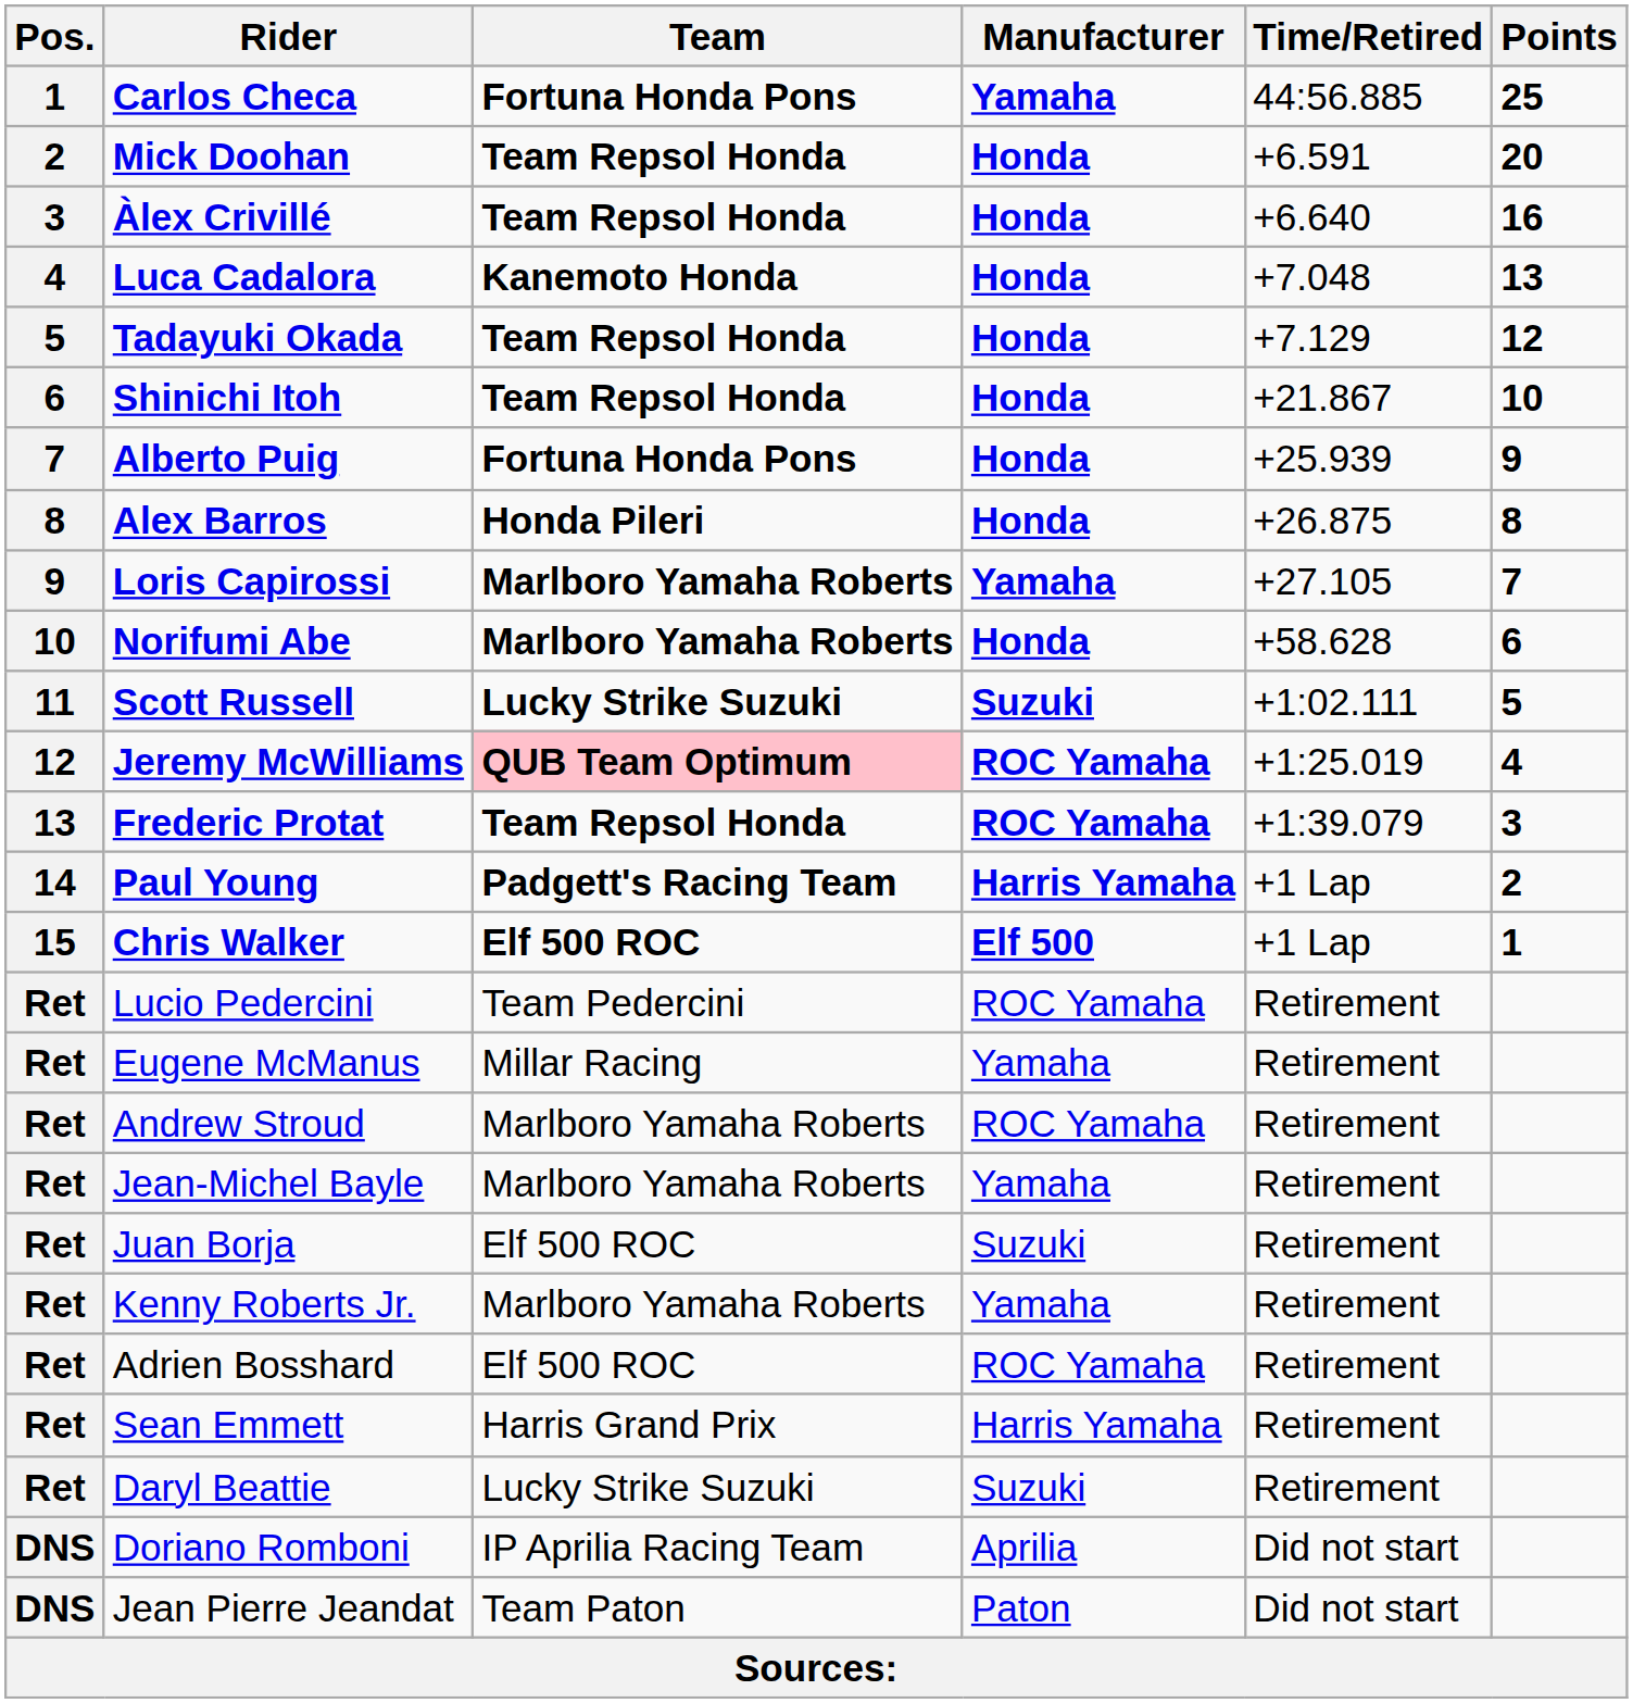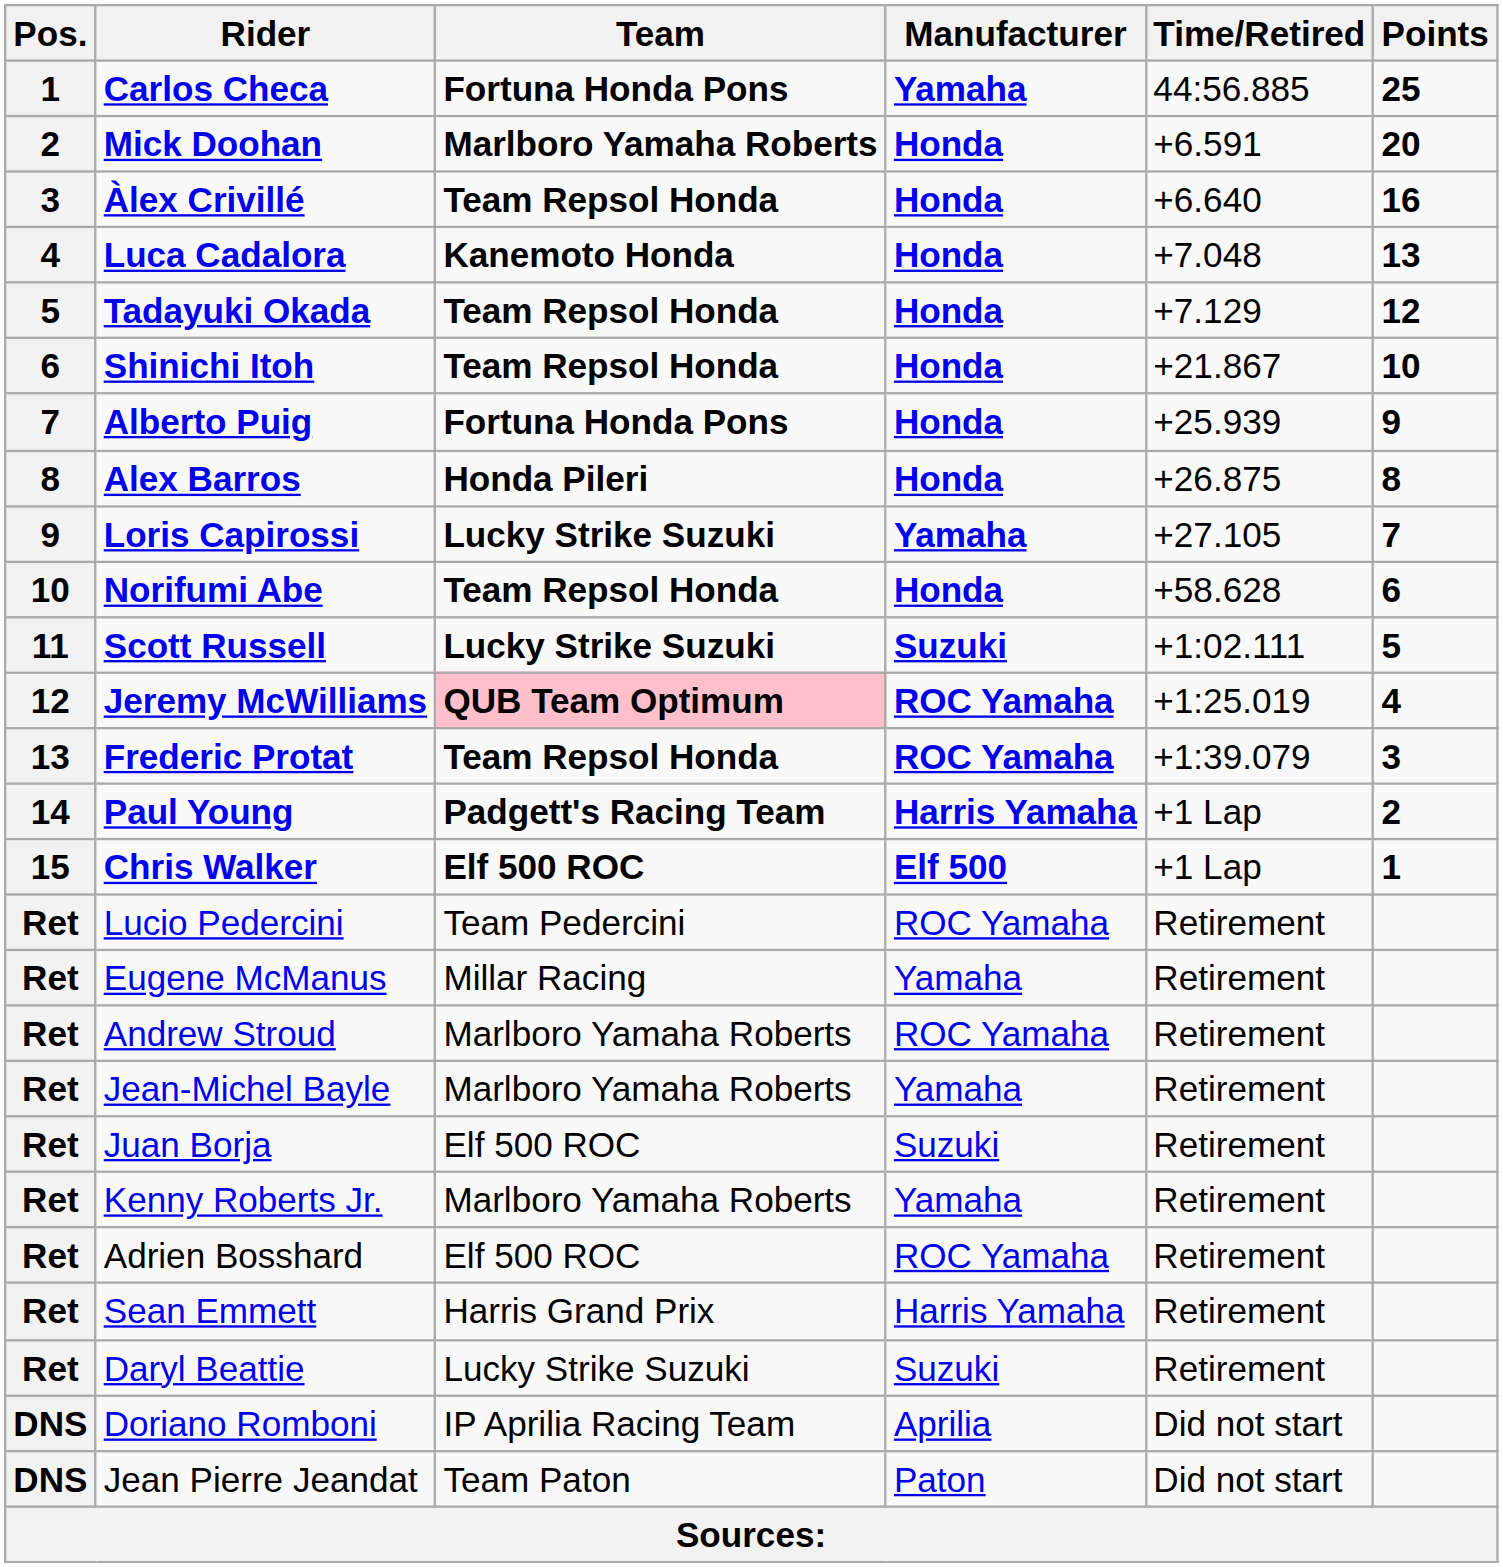Mick Doohan | Team: Team Repsol Honda -> Marlboro Yamaha Roberts
Loris Capirossi | Team: Marlboro Yamaha Roberts -> Lucky Strike Suzuki
Norifumi Abe | Team: Marlboro Yamaha Roberts -> Team Repsol Honda
